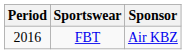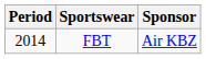FBT | Period: 2016 -> 2014
